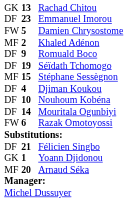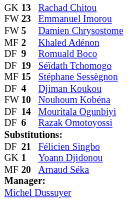Emmanuel Imorou | column 1: DF -> FW
Nouhoum Kobéna | column 1: DF -> FW
Razak Omotoyossi | column 1: FW -> DF
